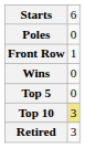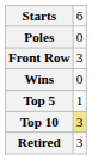Front Row | column 2: 1 -> 3
Top 5 | column 2: 0 -> 1
